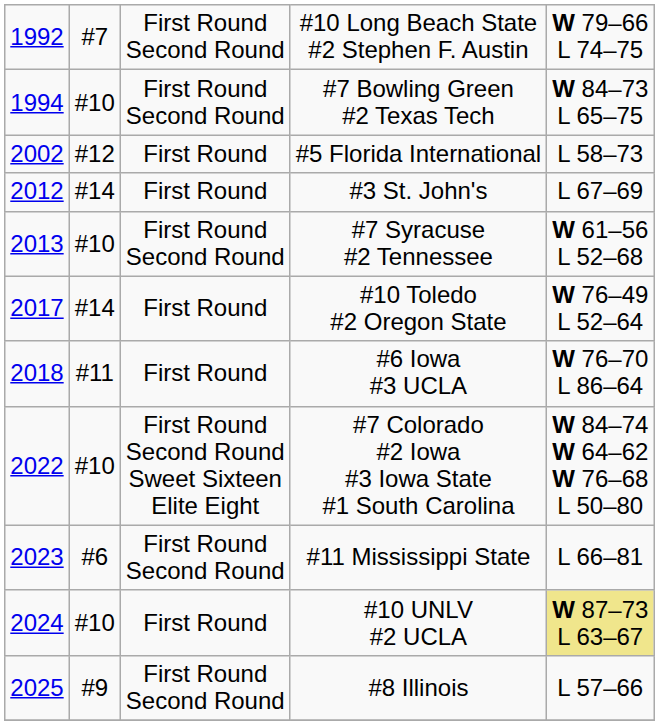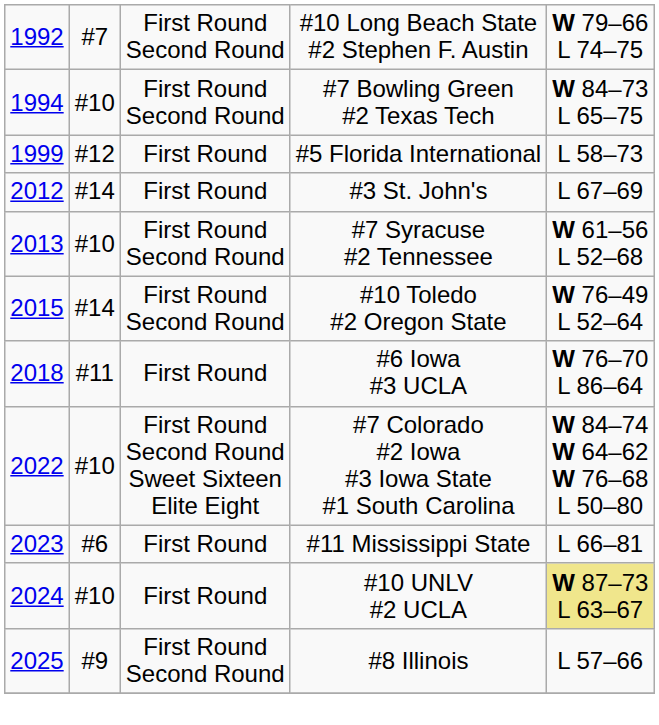#5 Florida International | column 1: 2002 -> 1999
#10 Toledo #2 Oregon State | column 1: 2017 -> 2015
#10 Toledo #2 Oregon State | column 3: First Round -> First Round Second Round
#11 Mississippi State | column 3: First Round Second Round -> First Round
